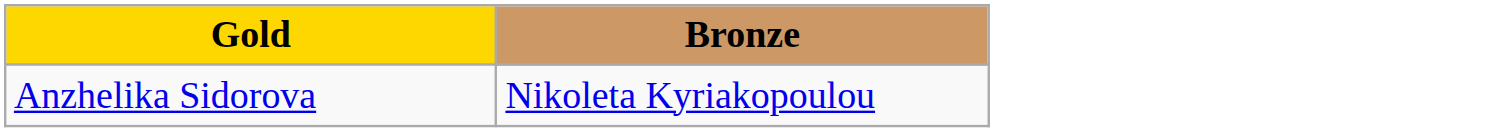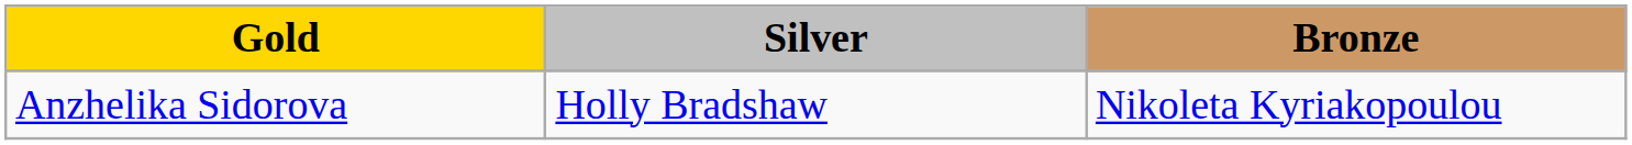+ column: Silver | Holly Bradshaw
